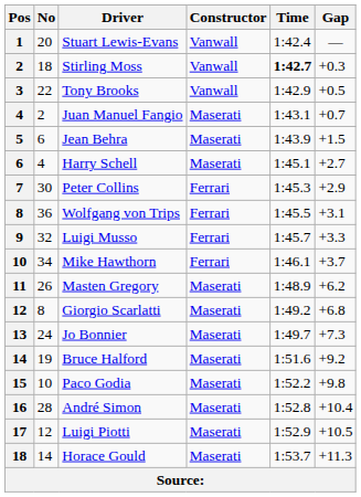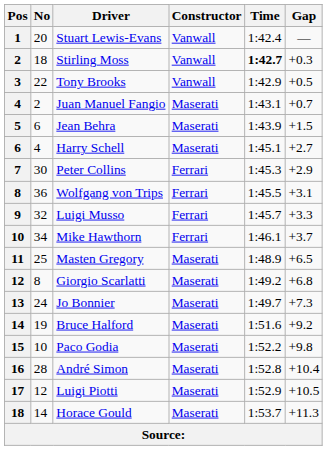Masten Gregory | No: 26 -> 25
Masten Gregory | Gap: +6.2 -> +6.5
